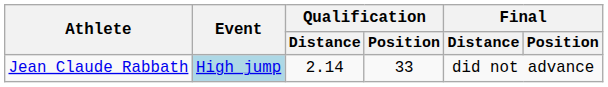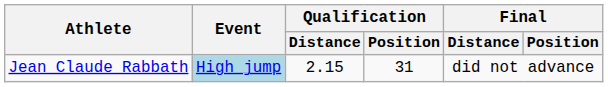Jean Claude Rabbath | Qualification / Distance: 2.14 -> 2.15
Jean Claude Rabbath | Qualification / Position: 33 -> 31
